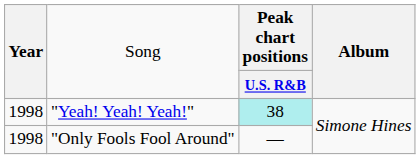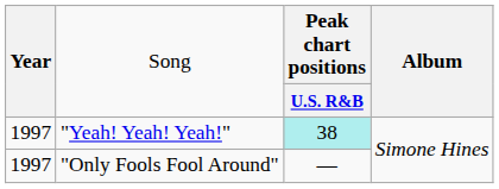"Yeah! Yeah! Yeah!" | column 1: 1998 -> 1997
"Only Fools Fool Around" | column 1: 1998 -> 1997
